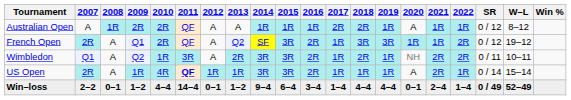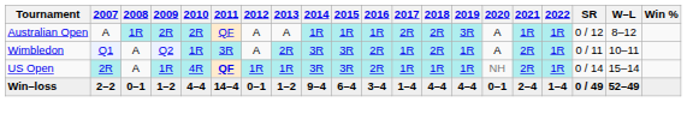Australian Open | 2019: 1R -> 3R
- row: French Open | 2R | A | Q1 | 2R | QF | A | Q2 | SF | 3R | 2R | 1R | 3R | 3R | 1R | 1R | 2R | 0 / 12 | 19–12
Wimbledon | 2020: NH -> A
Wimbledon | 2022: 2R -> 1R
US Open | 2020: A -> NH
